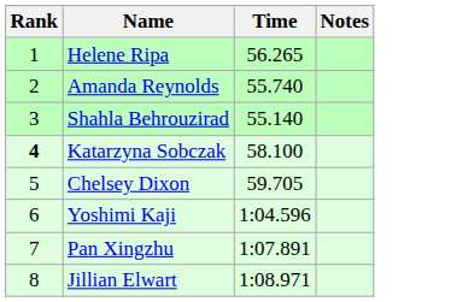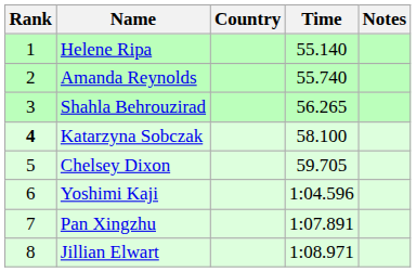+ column: Country
Helene Ripa | Time: 56.265 -> 55.140
Shahla Behrouzirad | Time: 55.140 -> 56.265
